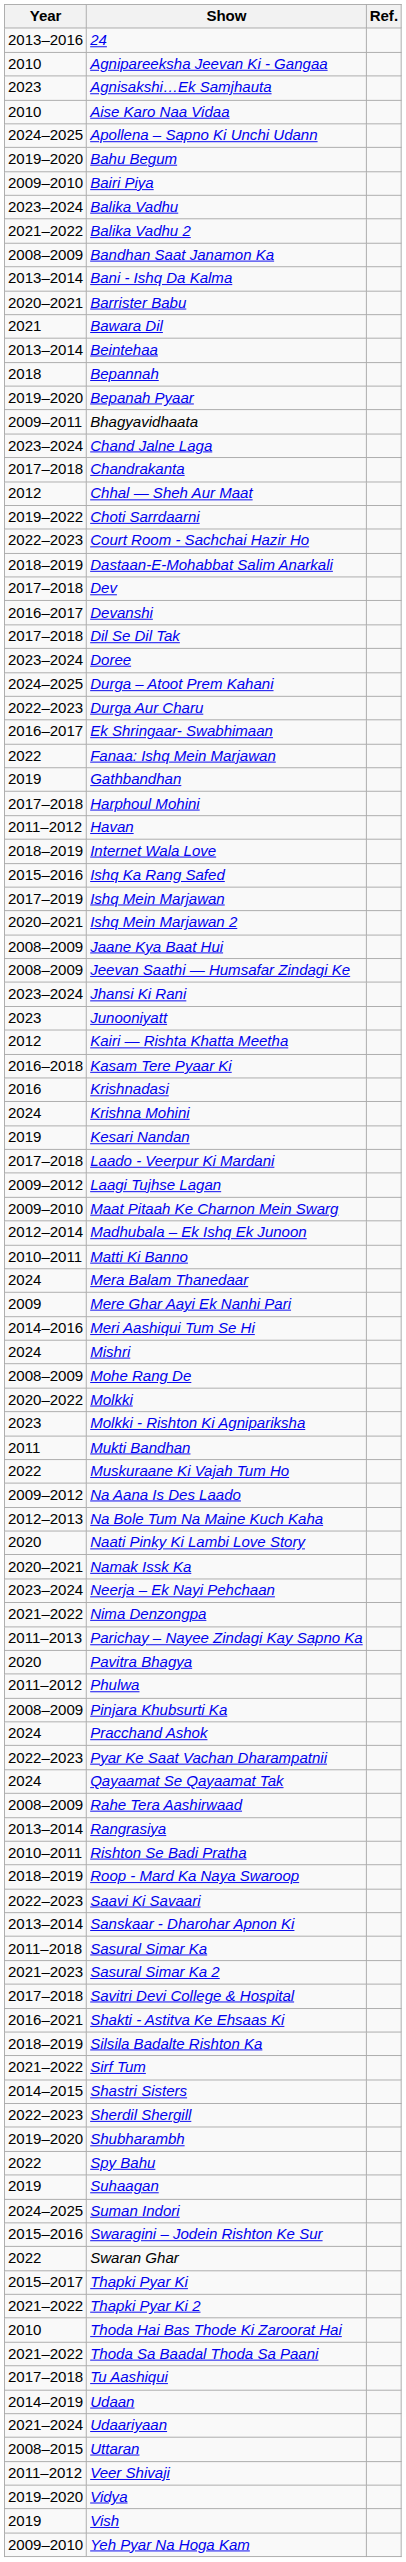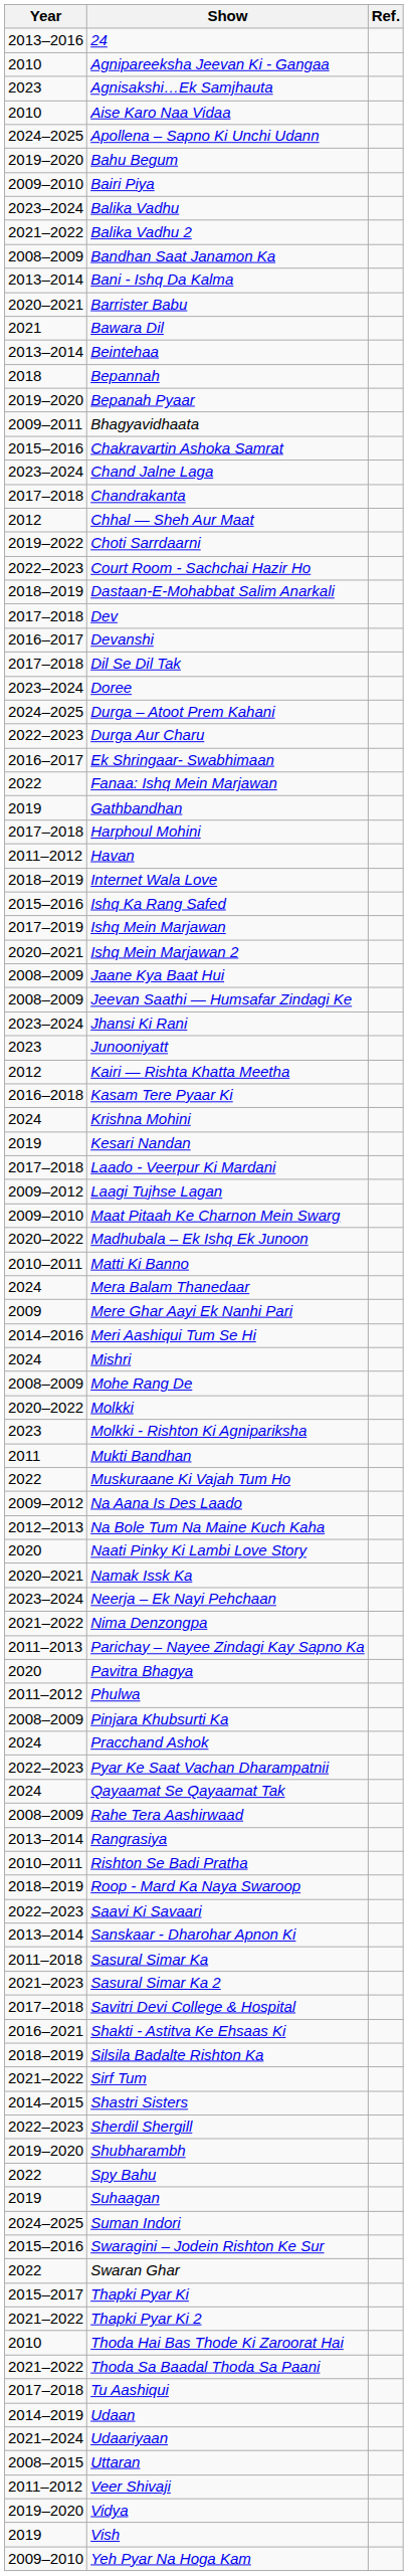+ row: 2015–2016 | Chakravartin Ashoka Samrat
- row: 2016 | Krishnadasi
Madhubala – Ek Ishq Ek Junoon | Year: 2012–2014 -> 2020–2022
